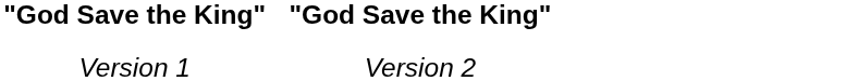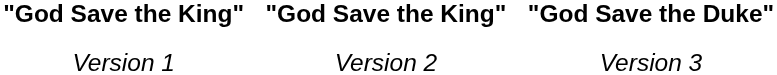+ column: "God Save the Duke" | Version 3
